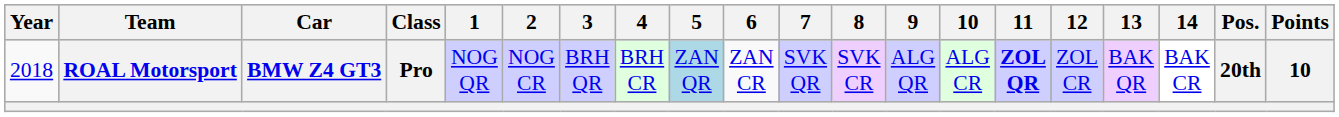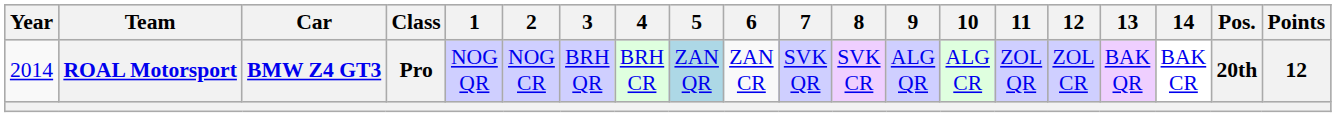ROAL Motorsport | Year: 2018 -> 2014
ROAL Motorsport | 11: bold -> normal
ROAL Motorsport | Points: 10 -> 12
